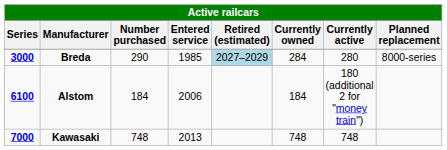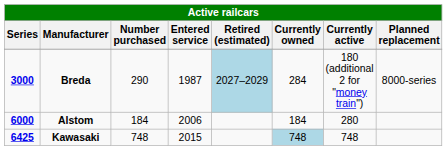Breda | Entered service: 1985 -> 1987
Breda | Currently active: 280 -> 180 (additional 2 for "money train")
Alstom | Series: 6100 -> 6000
Alstom | Currently active: 180 (additional 2 for "money train") -> 280
Kawasaki | Series: 7000 -> 6425
Kawasaki | Entered service: 2013 -> 2015
Kawasaki | Currently owned: no background -> lightblue background
